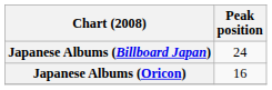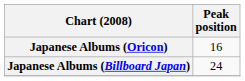rows swapped: Japanese Albums (Billboard Japan) <-> Japanese Albums (Oricon)
